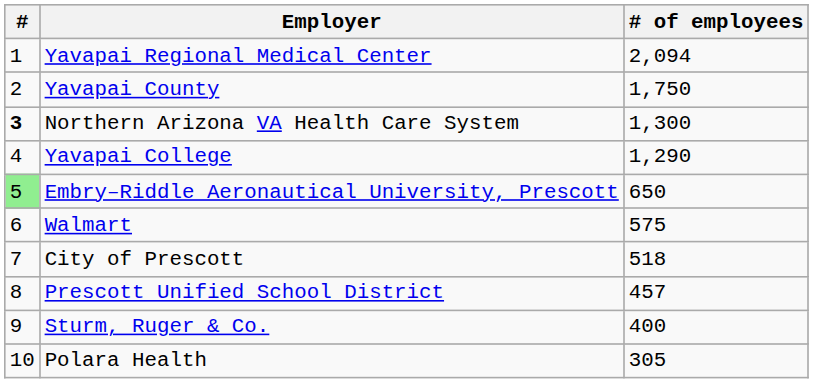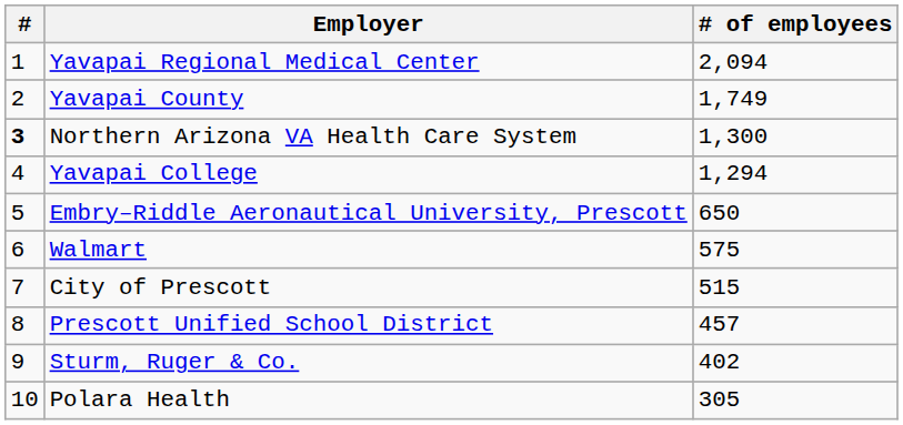Yavapai County | # of employees: 1,750 -> 1,749
Yavapai College | # of employees: 1,290 -> 1,294
Embry–Riddle Aeronautical University, Prescott | #: lightgreen background -> no background
City of Prescott | # of employees: 518 -> 515
Sturm, Ruger & Co. | # of employees: 400 -> 402
